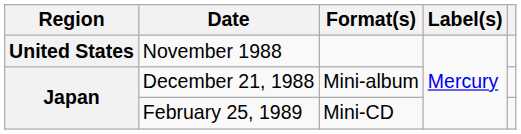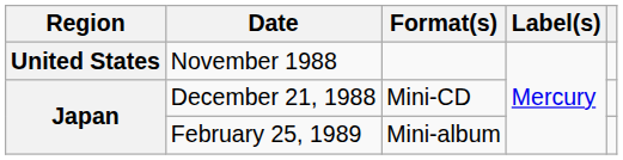December 21, 1988 | Format(s): Mini-album -> Mini-CD
February 25, 1989 | Format(s): Mini-CD -> Mini-album
